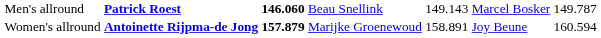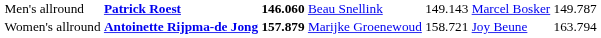Women's allround | column 5: 158.891 -> 158.721
Women's allround | column 7: 160.594 -> 163.794
